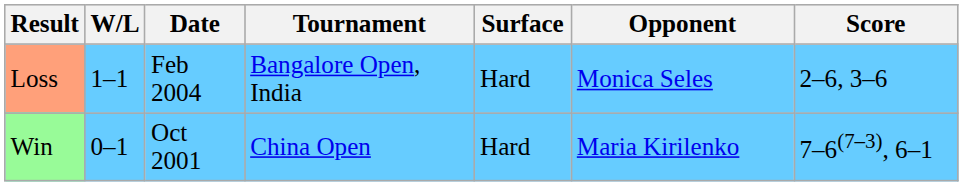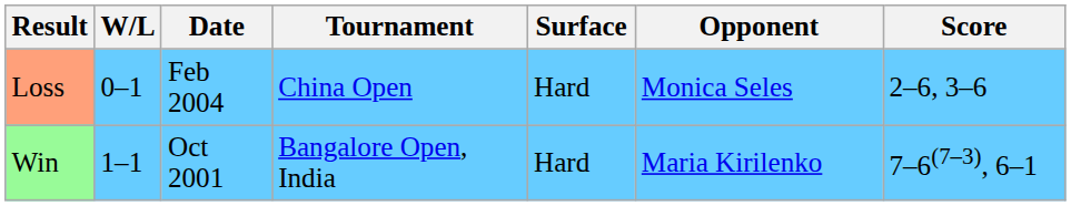Loss | W/L: 1–1 -> 0–1
Loss | Tournament: Bangalore Open, India -> China Open
Win | W/L: 0–1 -> 1–1
Win | Tournament: China Open -> Bangalore Open, India
